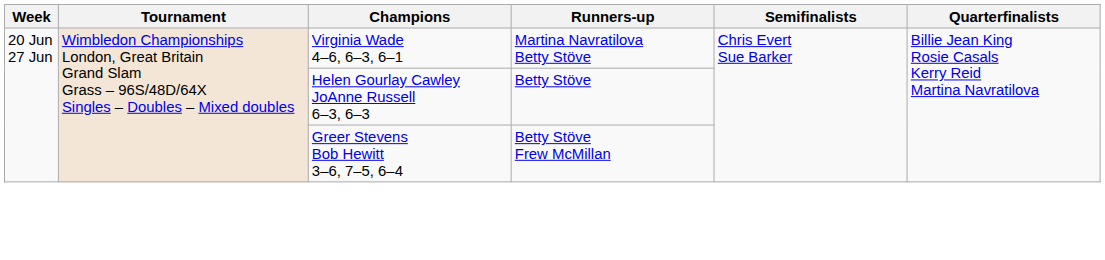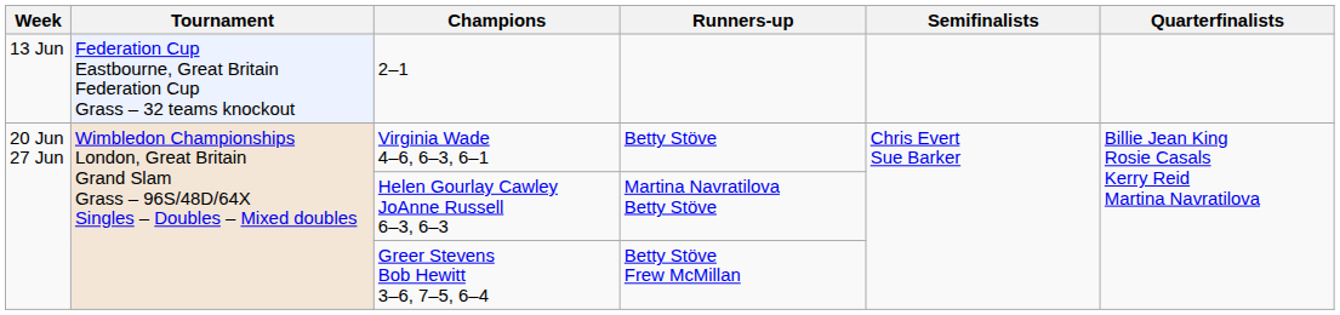+ row: 13 Jun | Federation Cup Eastbourne, Great Britain Federation Cup Grass – 32 teams knockout | 2–1
Virginia Wade 4–6, 6–3, 6–1 | Runners-up: Martina Navratilova Betty Stöve -> Betty Stöve
Helen Gourlay Cawley JoAnne Russell 6–3, 6–3 | Runners-up: Betty Stöve -> Martina Navratilova Betty Stöve
